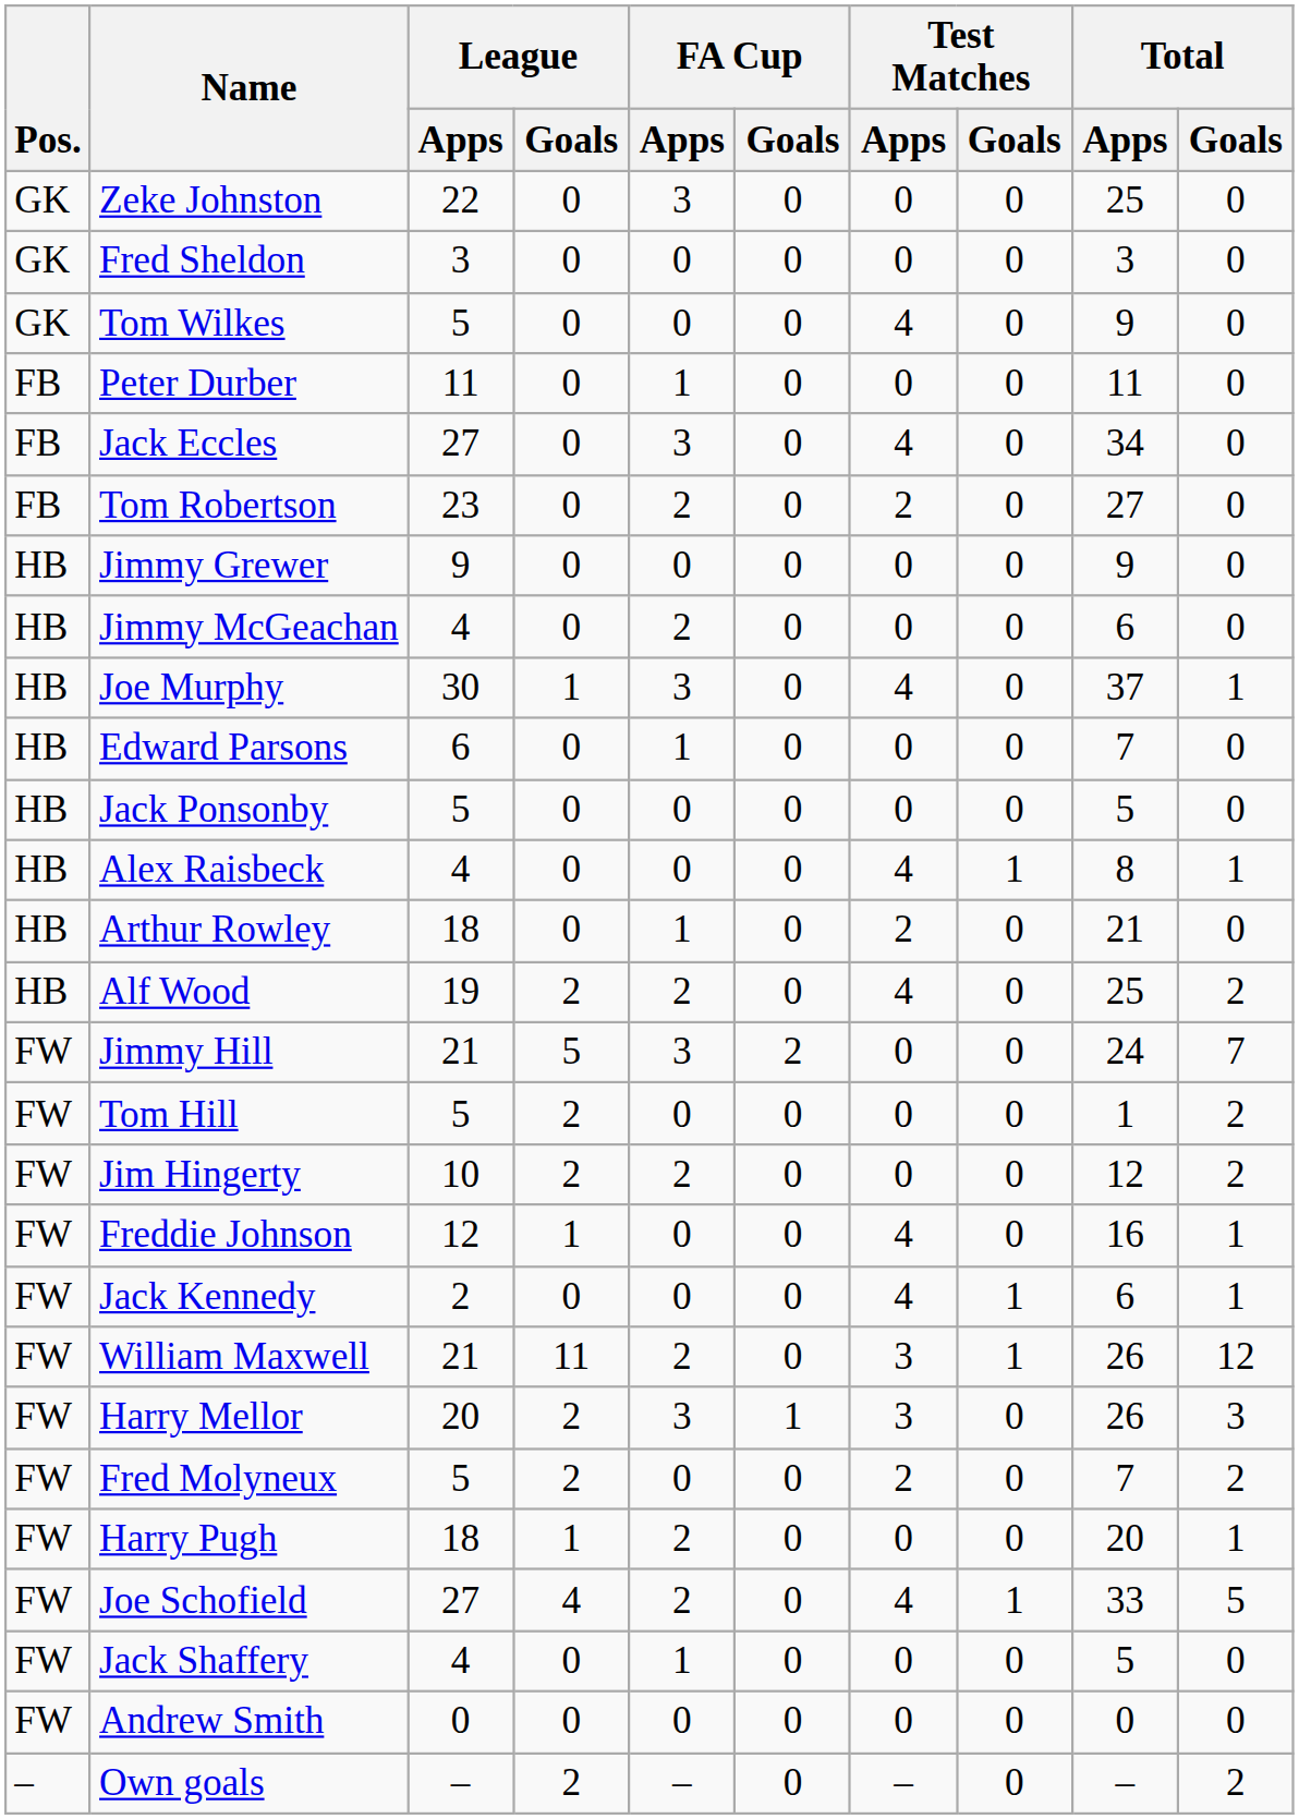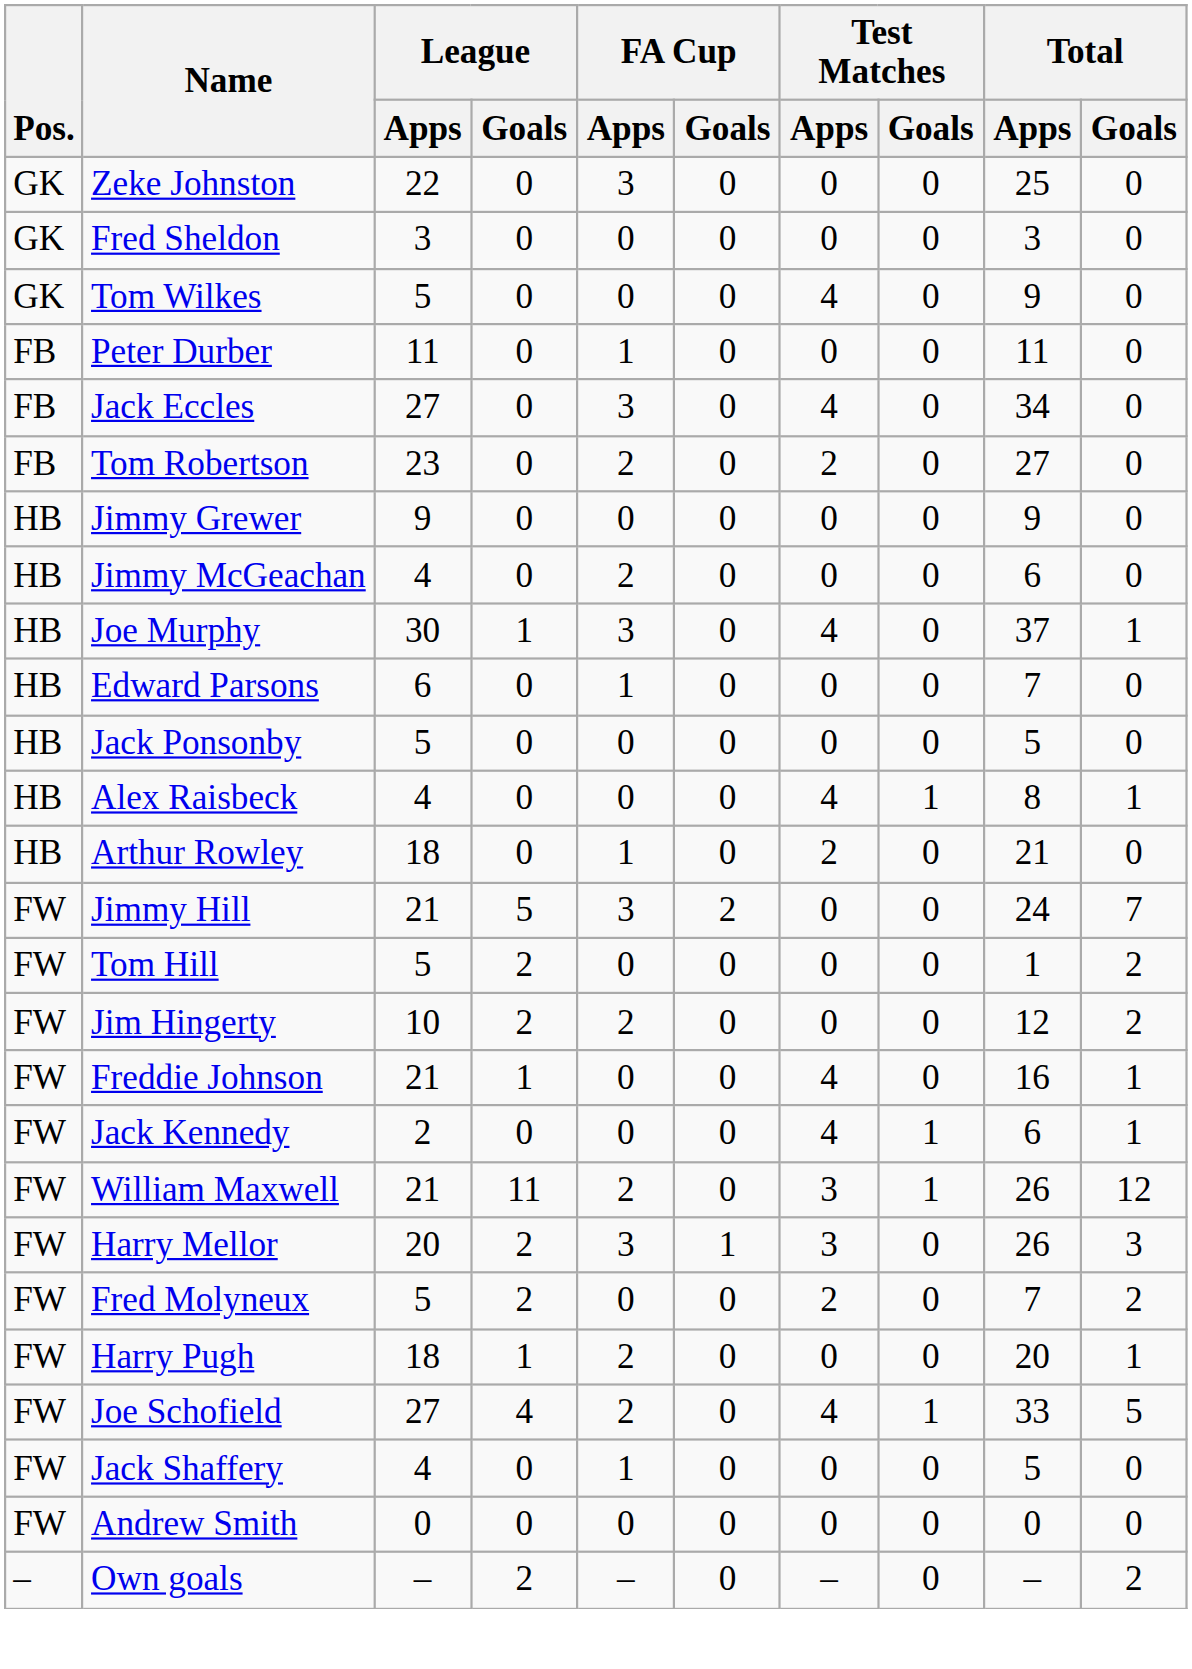- row: HB | Alf Wood | 19 | 2 | 2 | 0 | 4 | 0 | 25 | 2
Freddie Johnson | League / Apps: 12 -> 21
